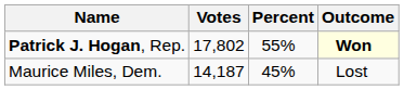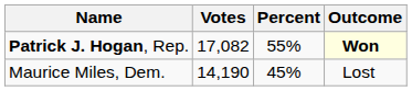Patrick J. Hogan, Rep. | Votes: 17,802 -> 17,082
Maurice Miles, Dem. | Votes: 14,187 -> 14,190
